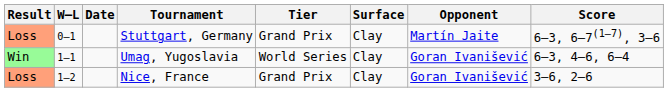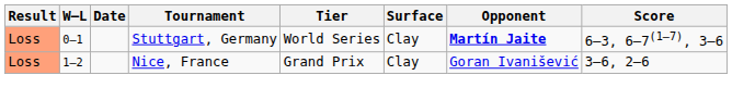Stuttgart, Germany | Tier: Grand Prix -> World Series
Stuttgart, Germany | Opponent: normal -> bold
- row: Win | 1–1 | Umag, Yugoslavia | World Series | Clay | Goran Ivanišević | 6–3, 4–6, 6–4
